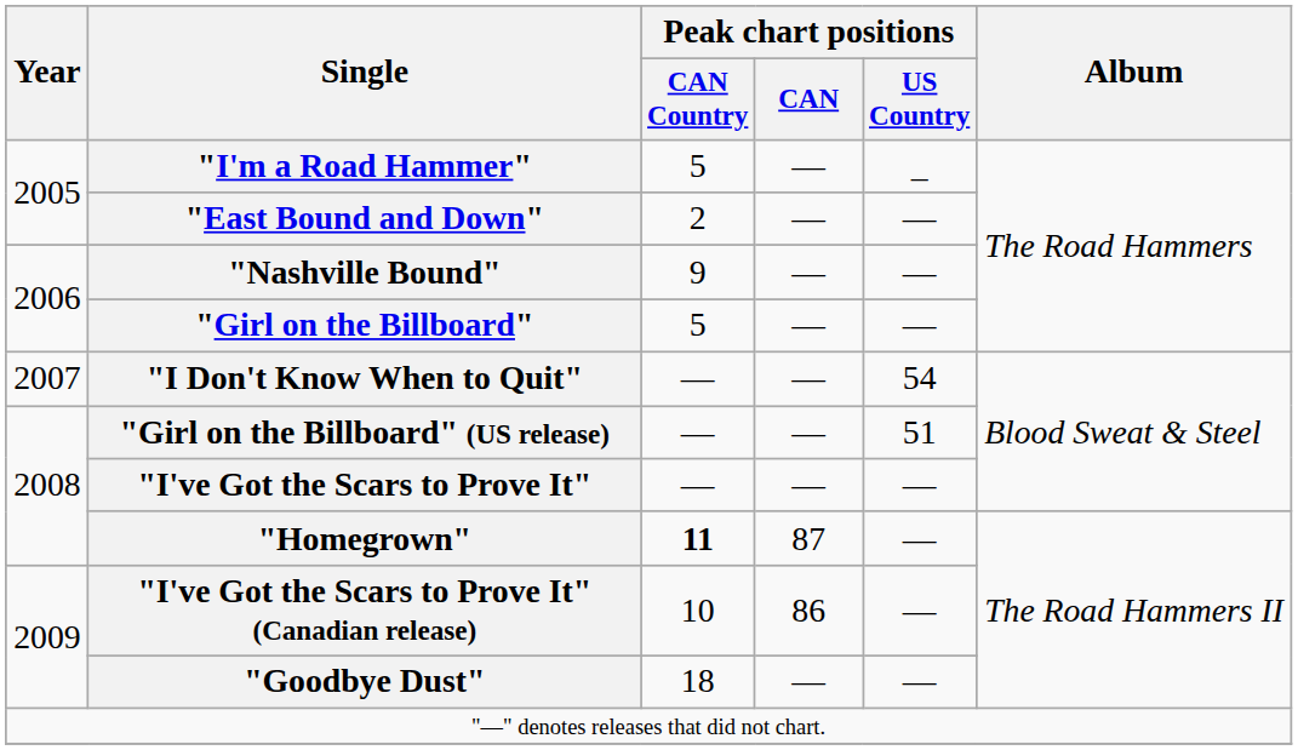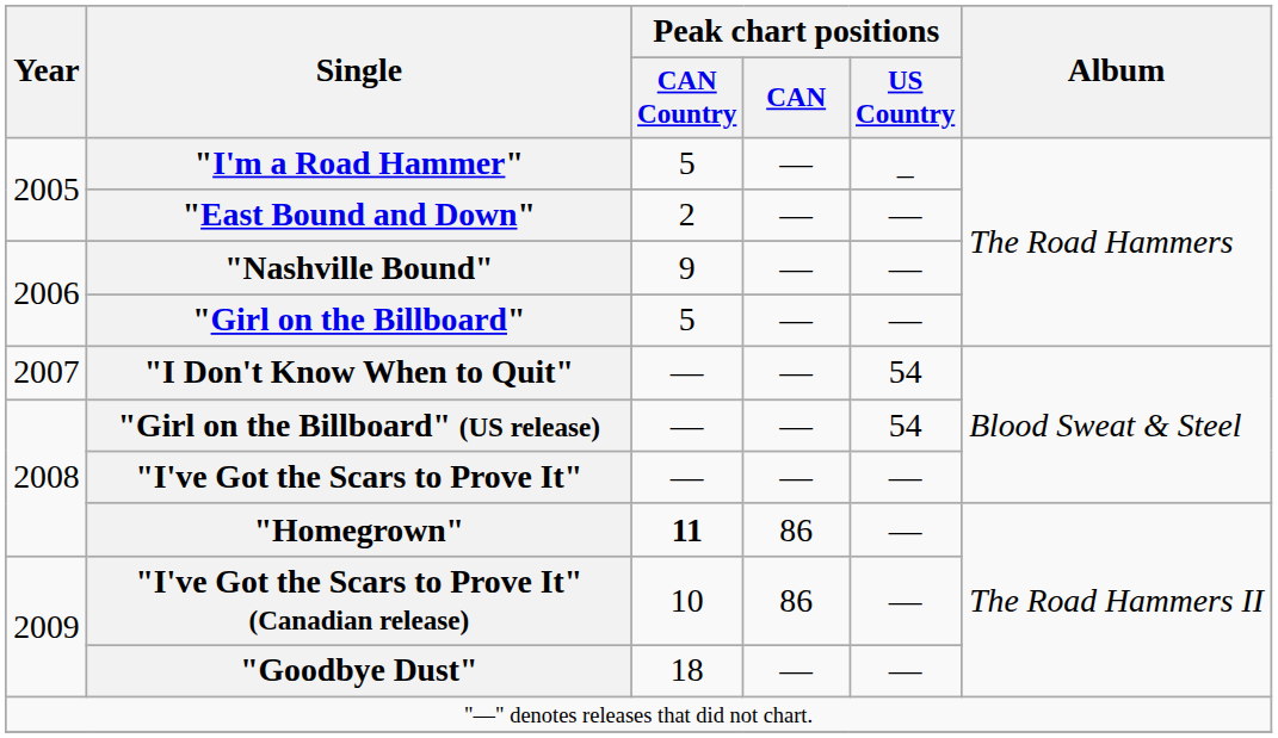"Girl on the Billboard" (US release) | Peak chart positions / US Country: 51 -> 54
"Homegrown" | Peak chart positions / CAN: 87 -> 86
